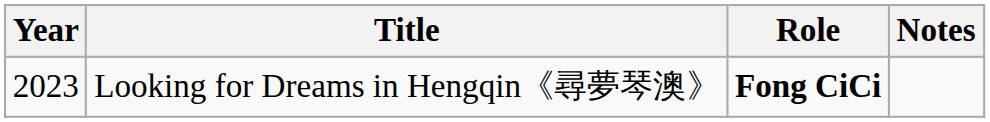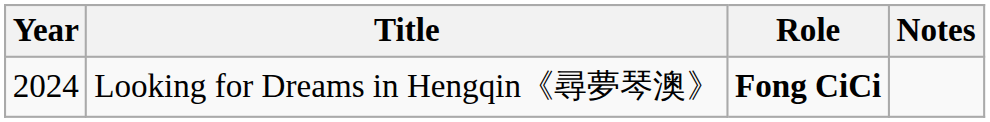Looking for Dreams in Hengqin《尋夢琴澳》 | Year: 2023 -> 2024
